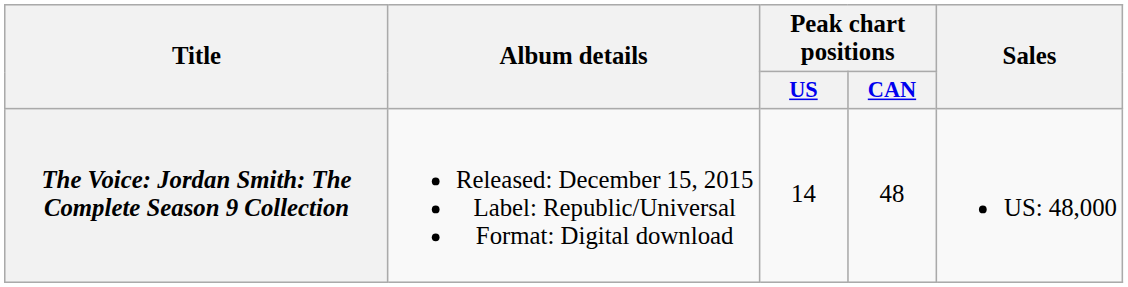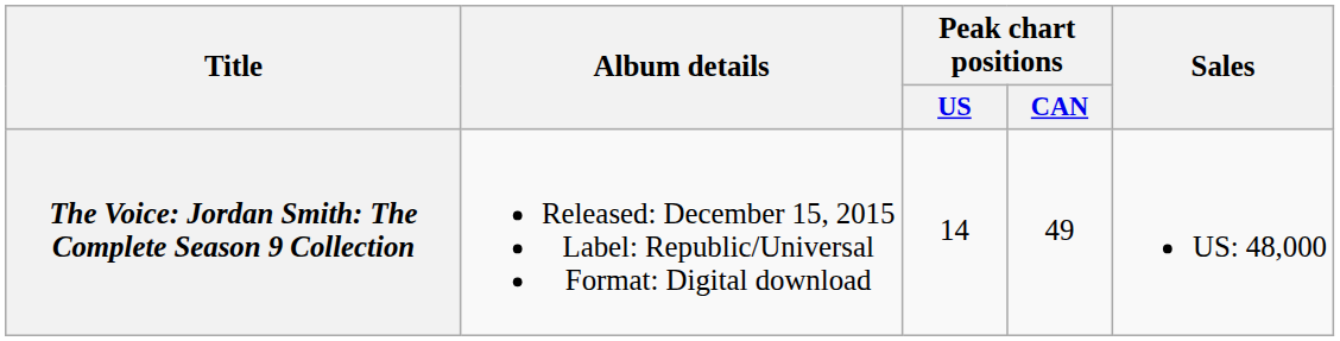The Voice: Jordan Smith: The Complete Season 9 Collection | Peak chart positions / CAN: 48 -> 49
